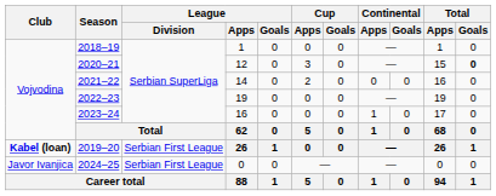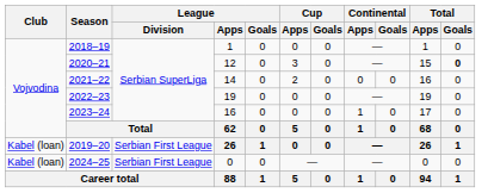2019–20 | Club: bold -> normal
2024–25 | Club: Javor Ivanjica -> Kabel (loan)
